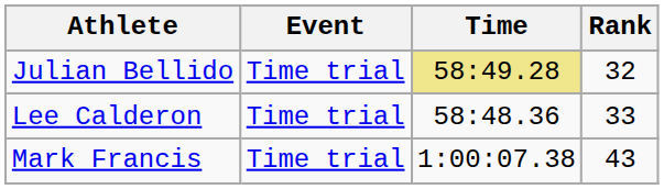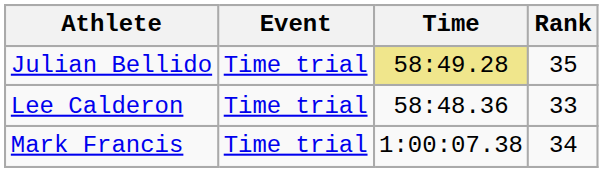Julian Bellido | Rank: 32 -> 35
Mark Francis | Rank: 43 -> 34
